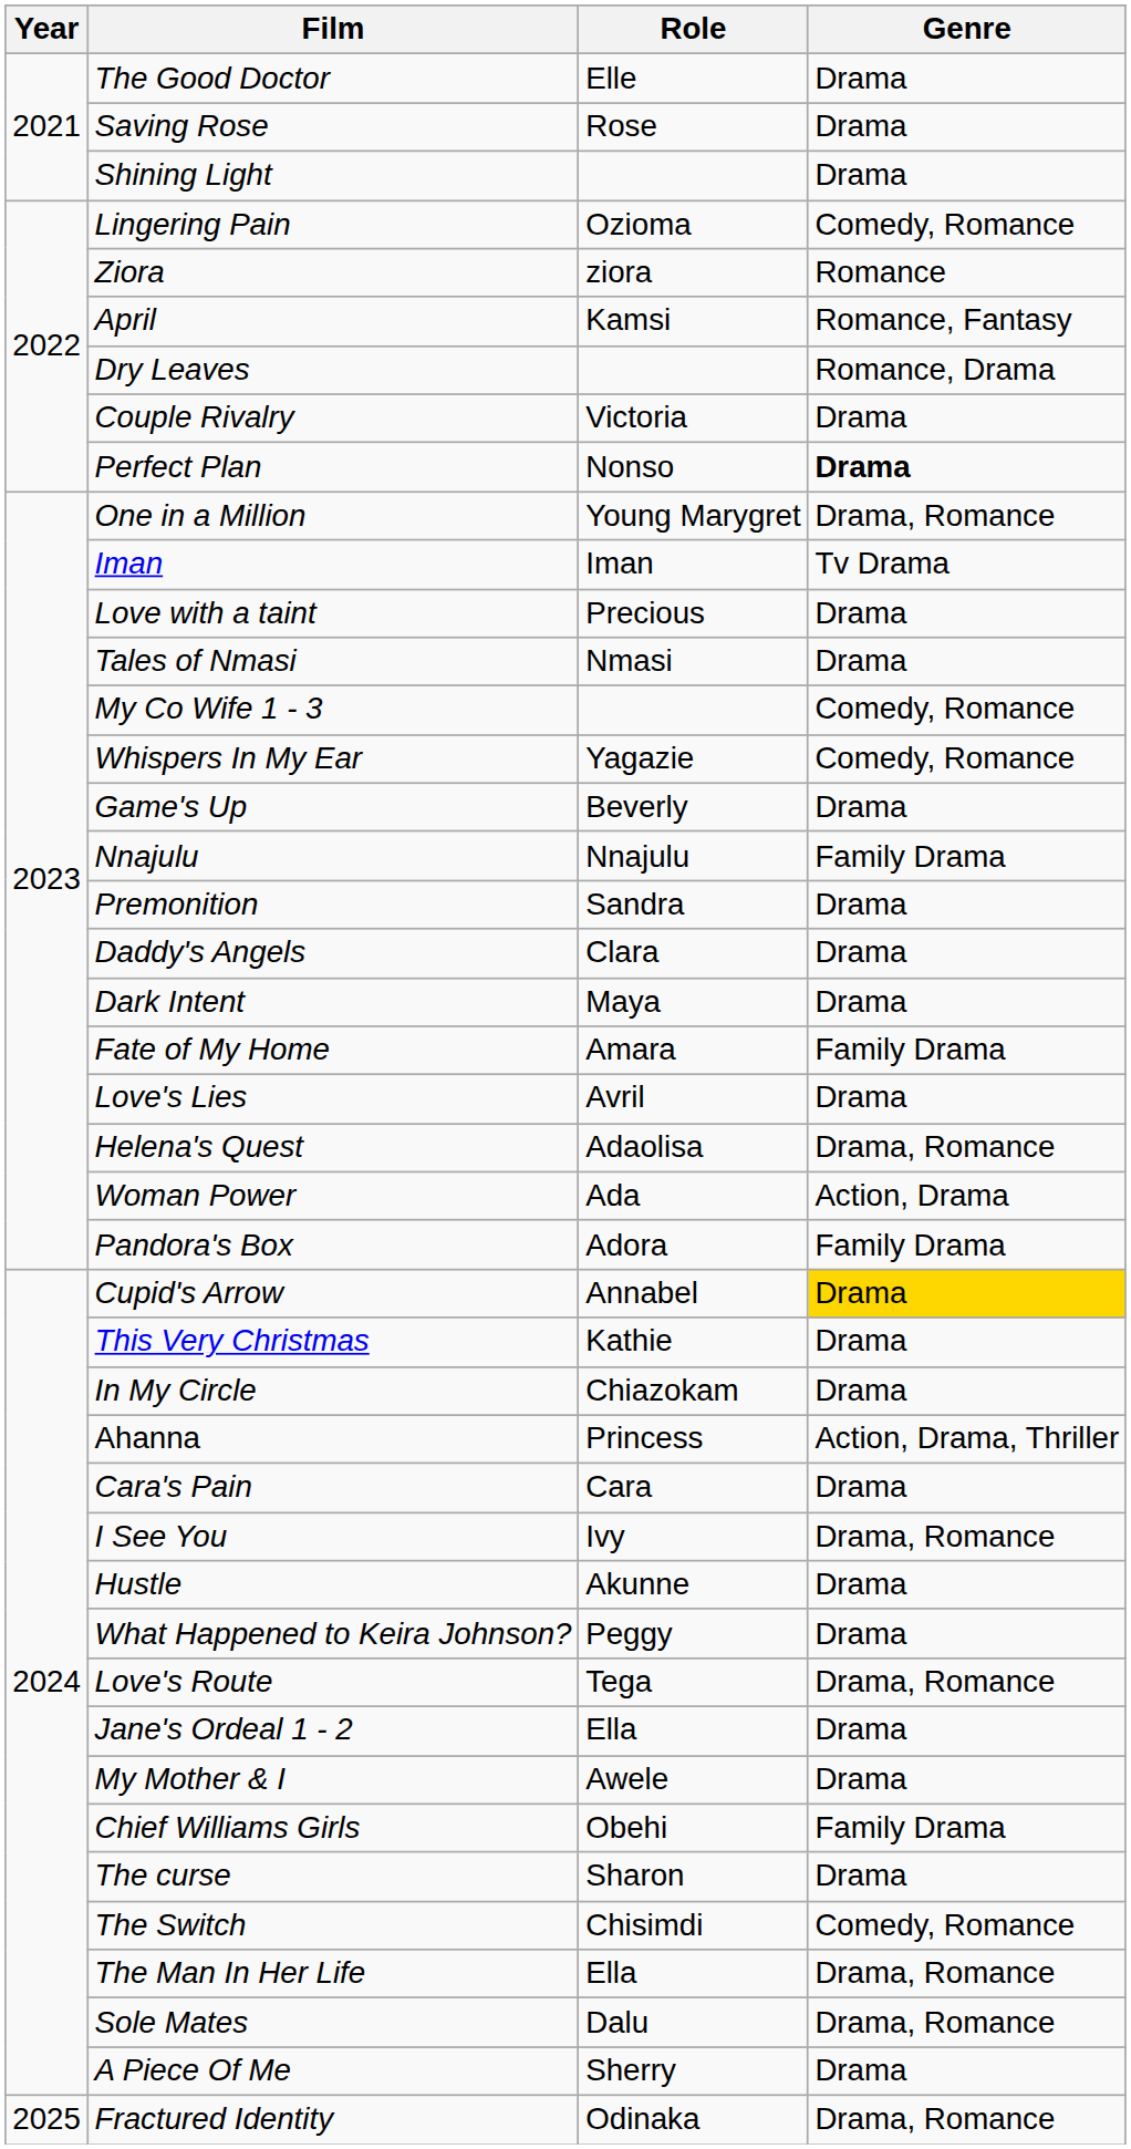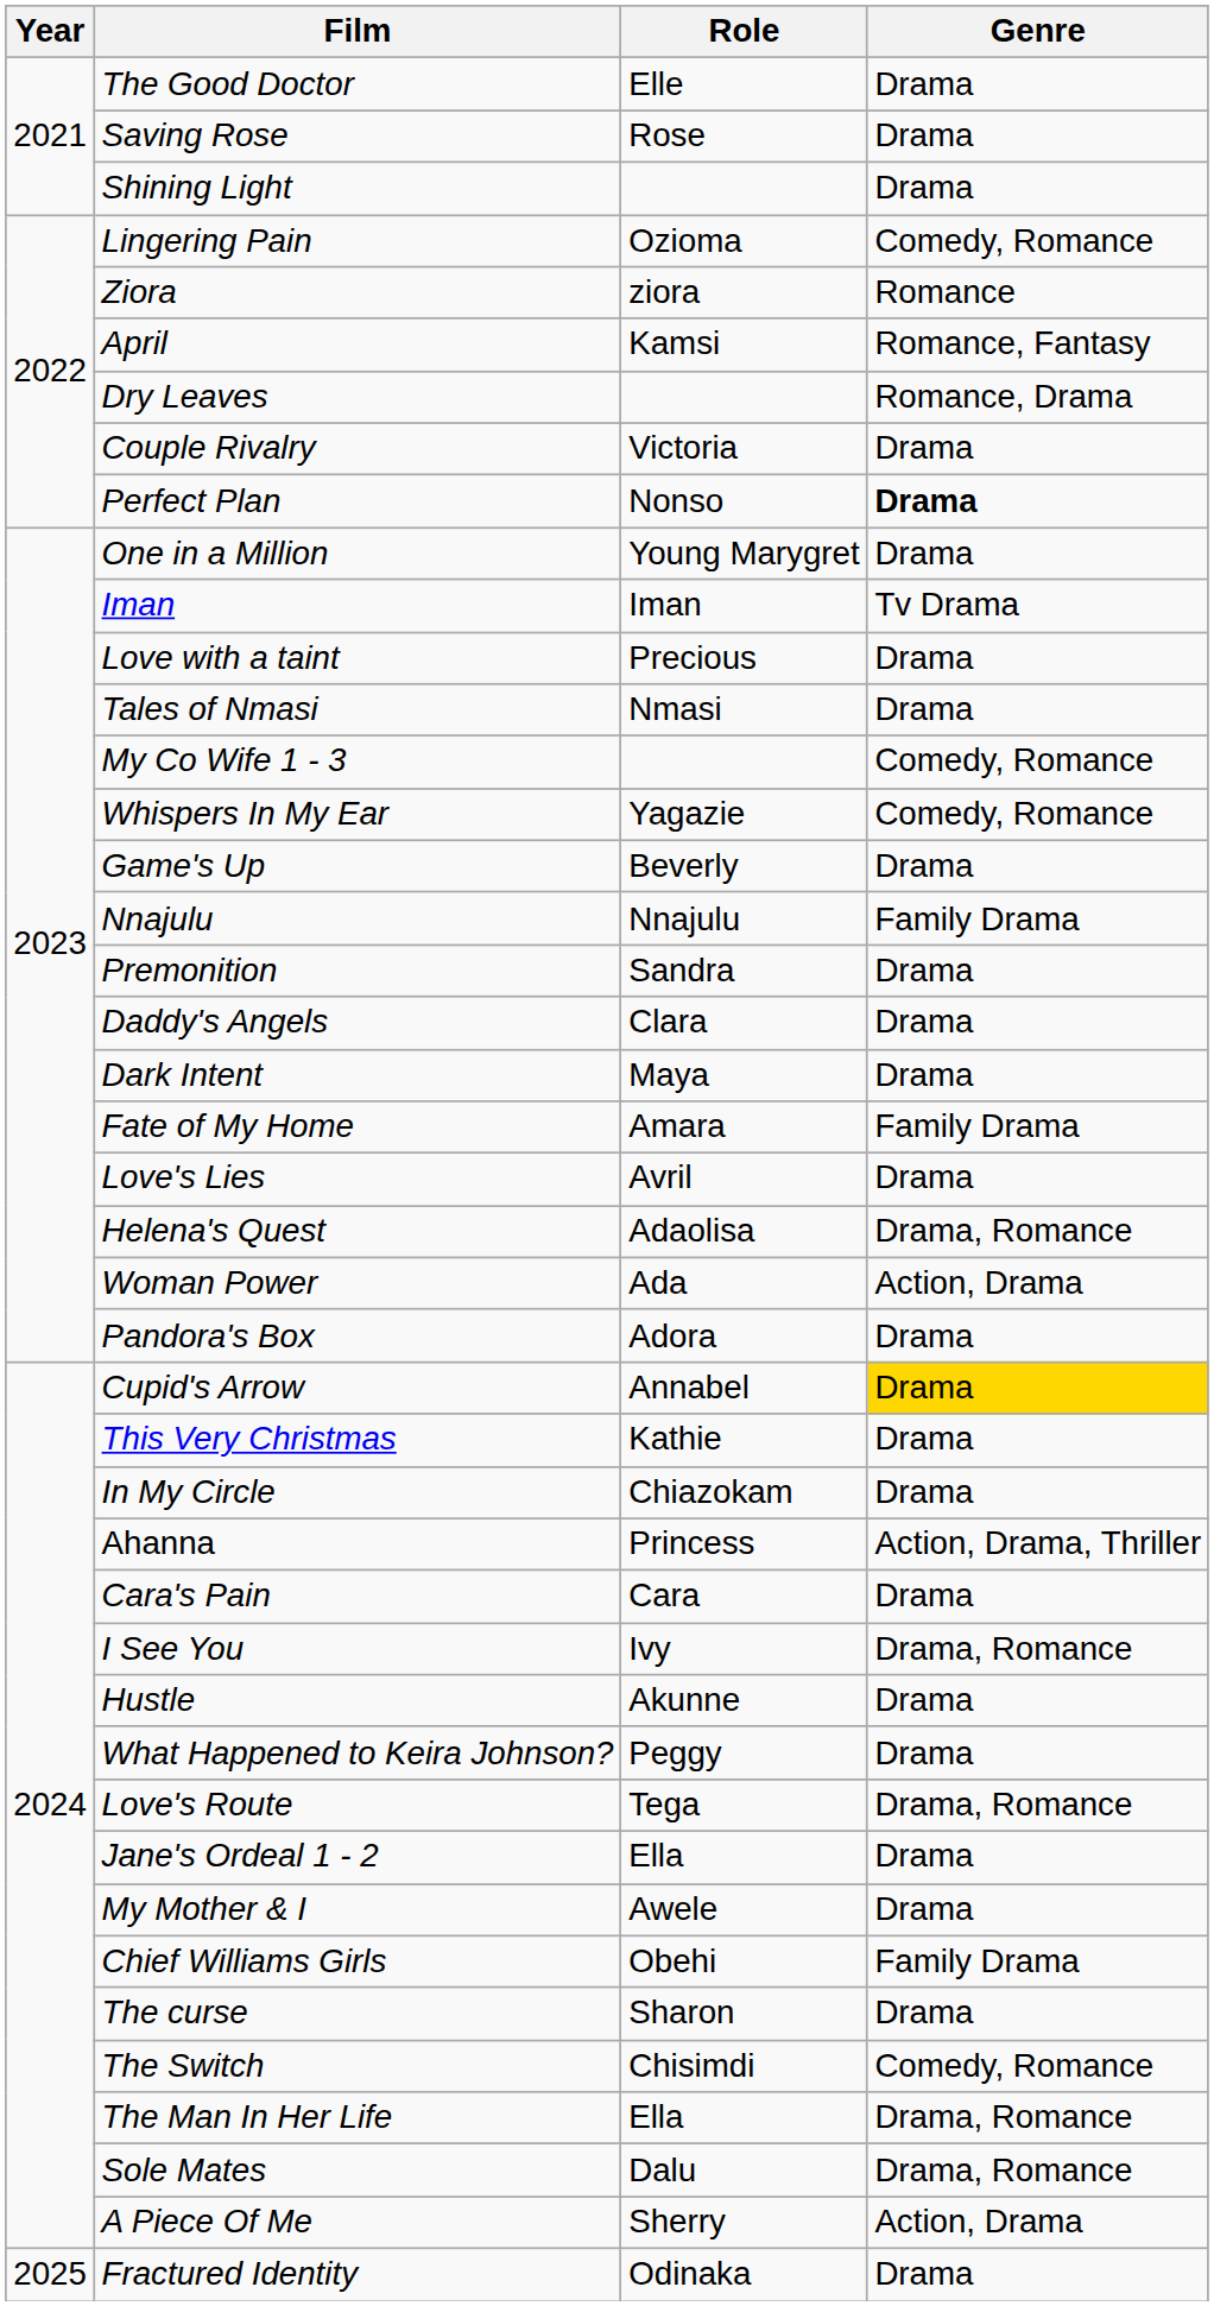One in a Million | Genre: Drama, Romance -> Drama
Pandora's Box | Genre: Family Drama -> Drama
A Piece Of Me | Genre: Drama -> Action, Drama
Fractured Identity | Genre: Drama, Romance -> Drama
